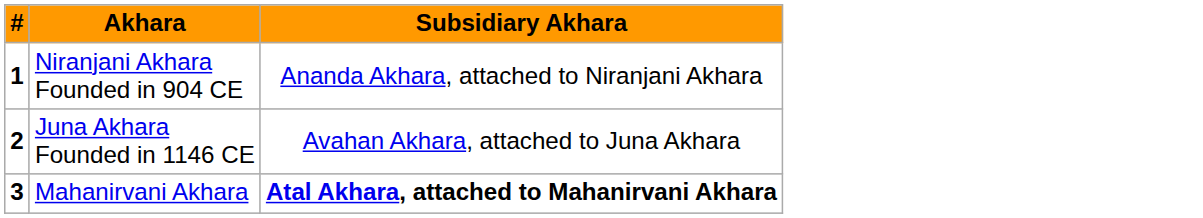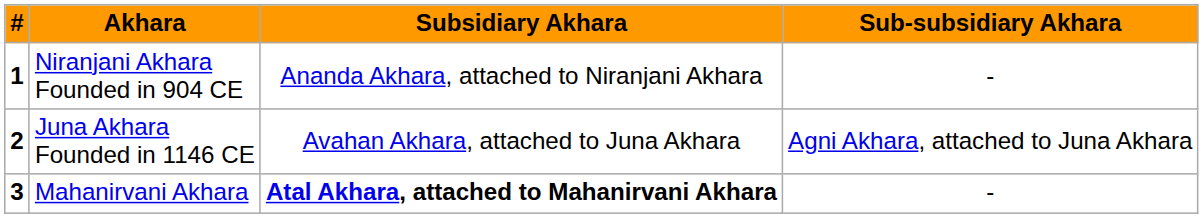+ column: Sub-subsidiary Akhara | - | Agni Akhara, attached to Juna Akhara | -
